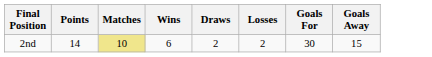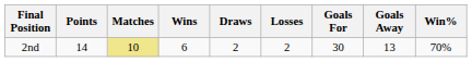+ column: Win% | 70%
2nd | Goals Away: 15 -> 13
